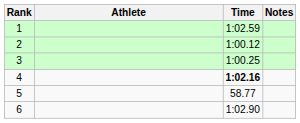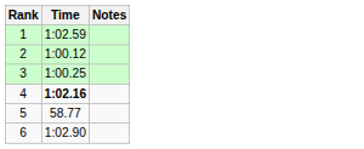- column: Athlete
